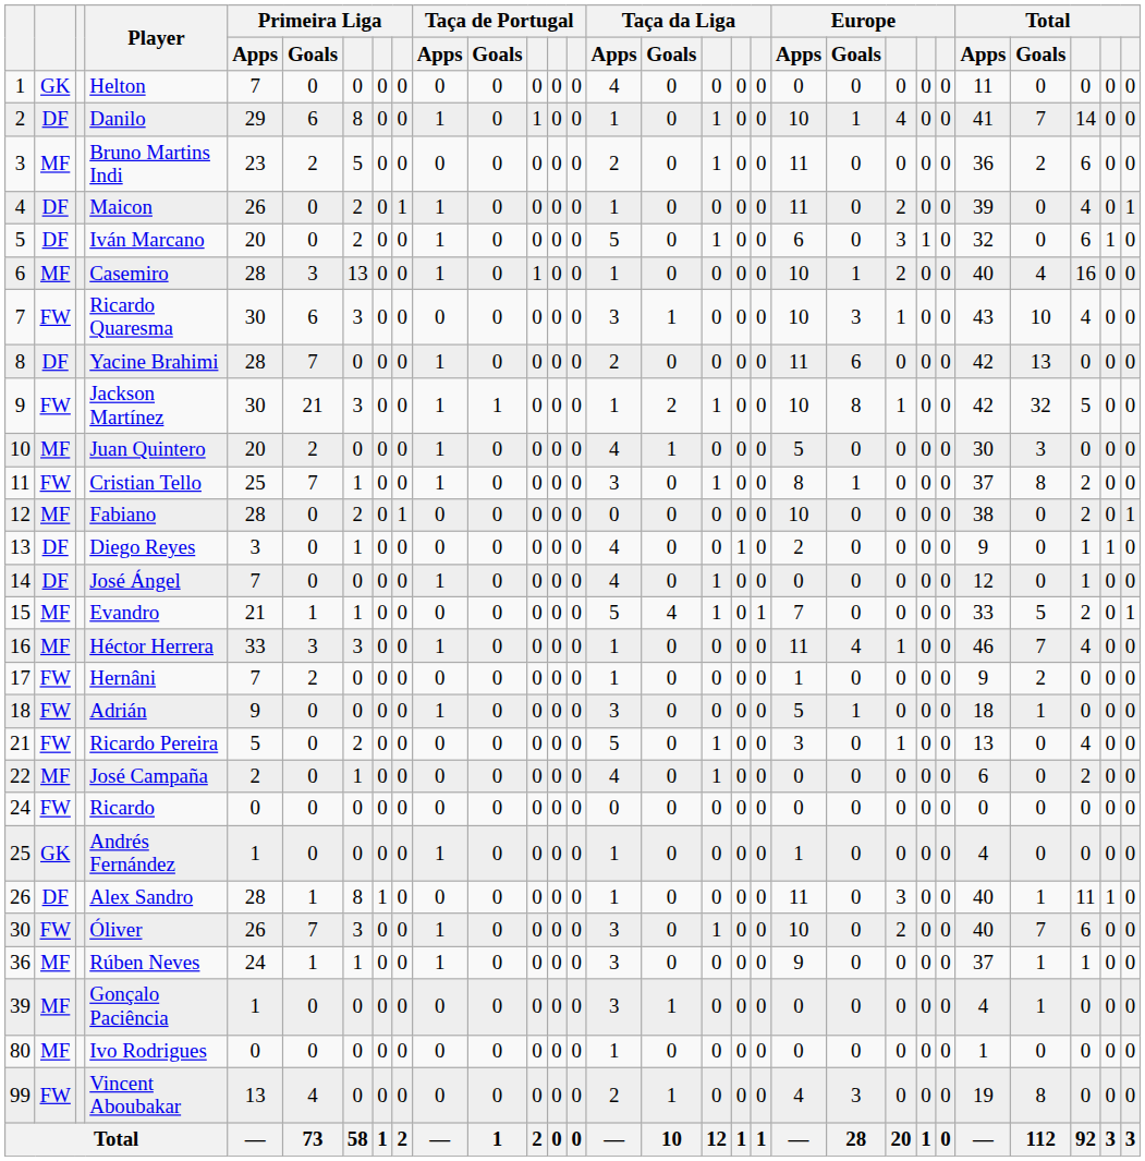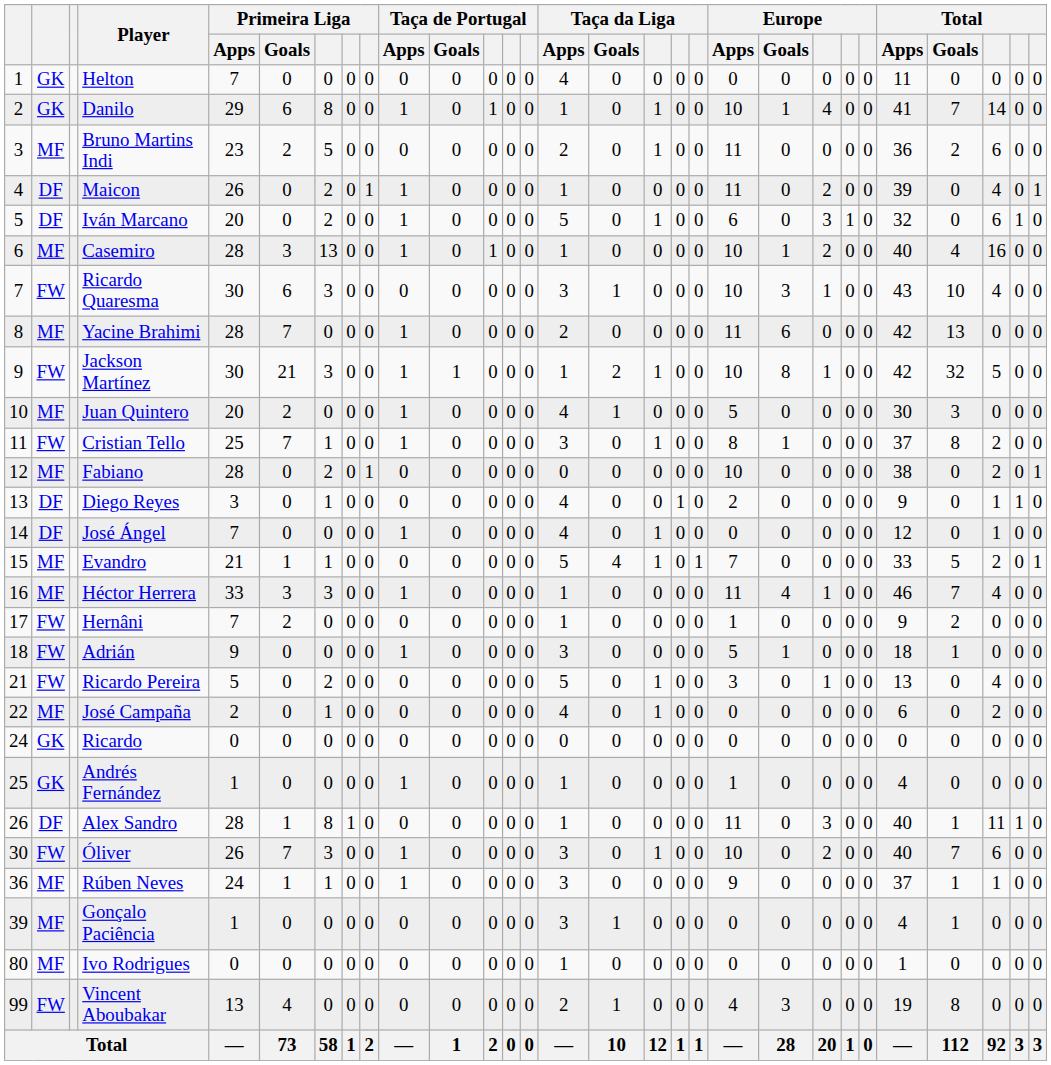Danilo | column 2: DF -> GK
Yacine Brahimi | column 2: DF -> MF
Ricardo | column 2: FW -> GK
